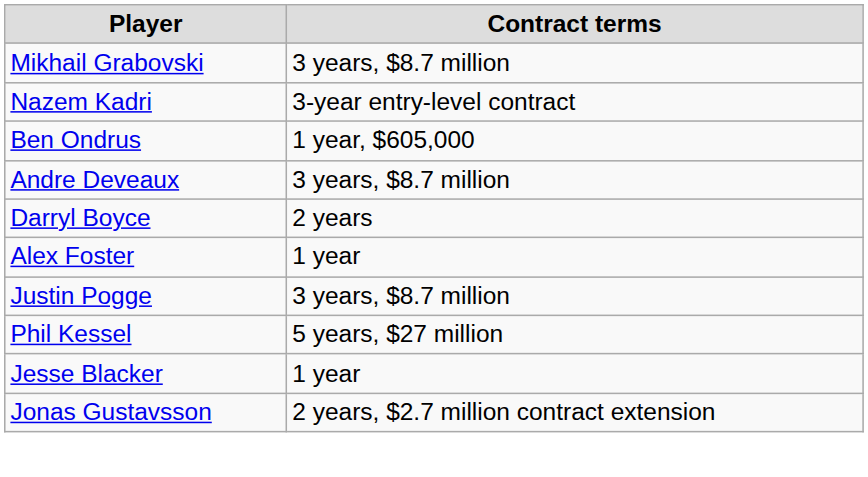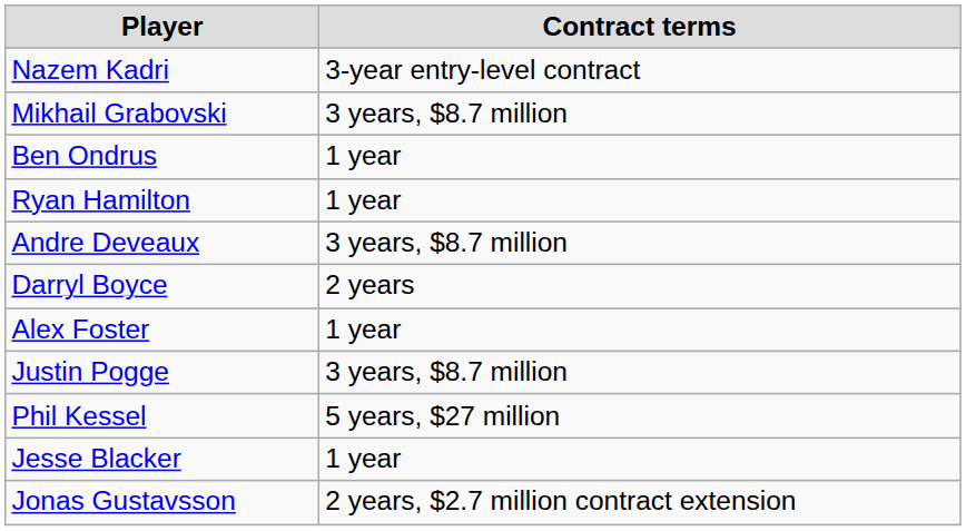rows swapped: Mikhail Grabovski <-> Nazem Kadri
Ben Ondrus | Contract terms: 1 year, $605,000 -> 1 year
+ row: Ryan Hamilton | 1 year
